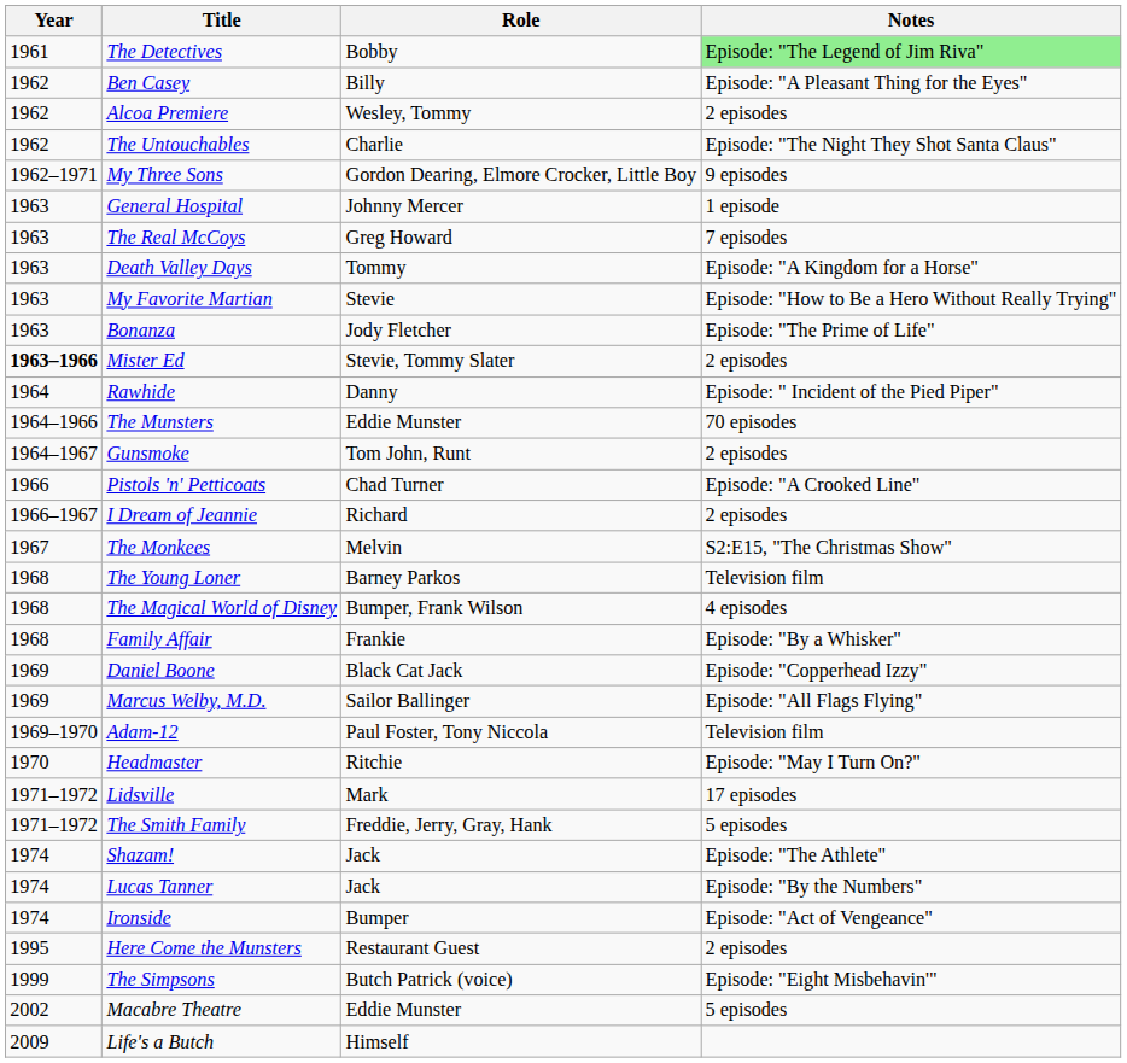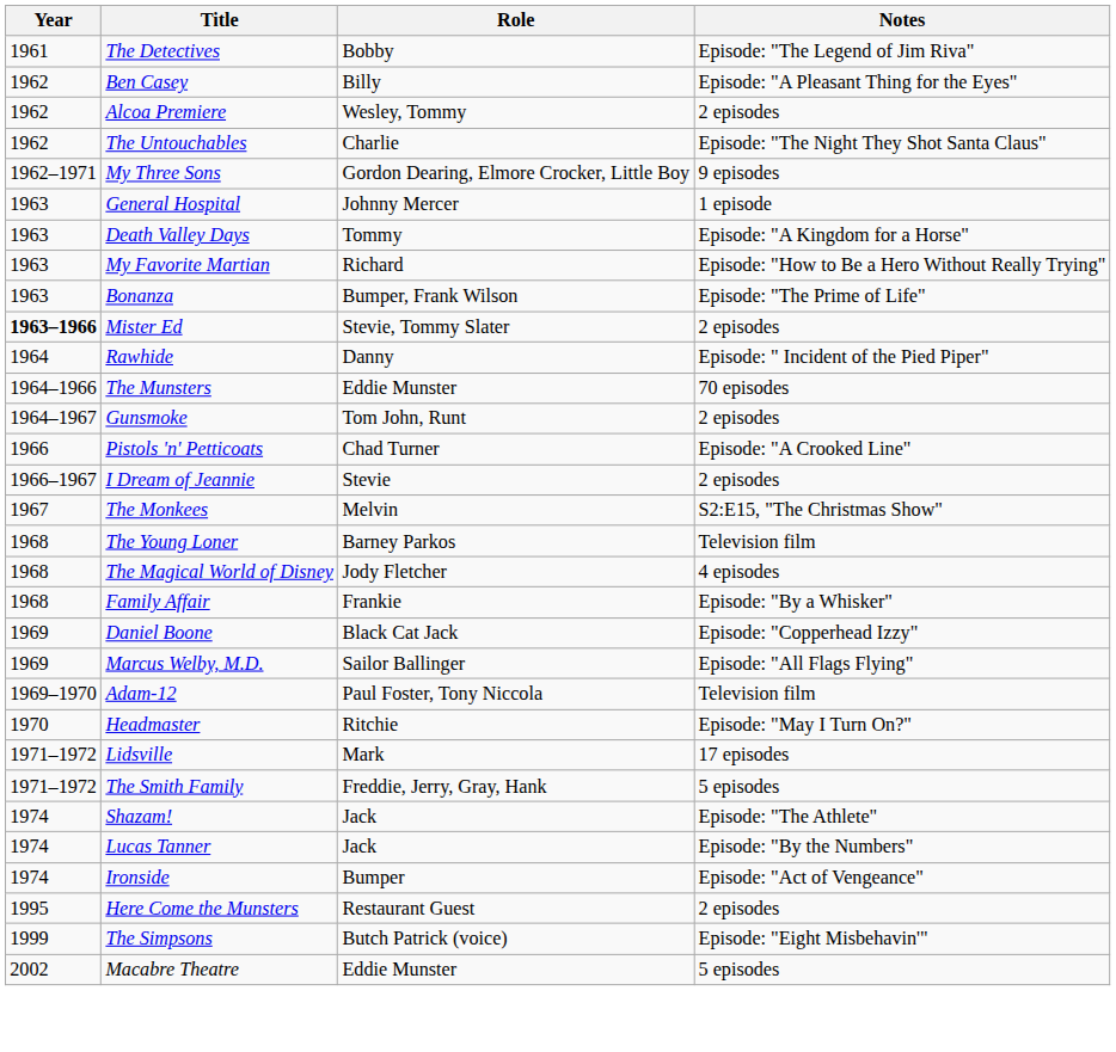The Detectives | Notes: lightgreen background -> no background
- row: 1963 | The Real McCoys | Greg Howard | 7 episodes
My Favorite Martian | Role: Stevie -> Richard
Bonanza | Role: Jody Fletcher -> Bumper, Frank Wilson
I Dream of Jeannie | Role: Richard -> Stevie
The Magical World of Disney | Role: Bumper, Frank Wilson -> Jody Fletcher
- row: 2009 | Life's a Butch | Himself
